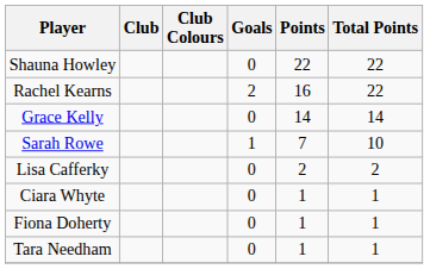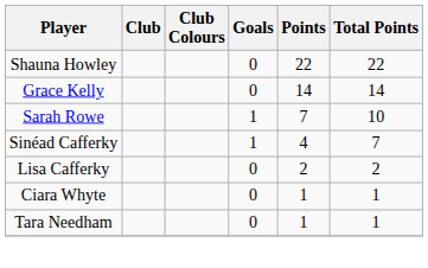- row: Rachel Kearns | 2 | 16 | 22
+ row: Sinéad Cafferky | 1 | 4 | 7
- row: Fiona Doherty | 0 | 1 | 1
